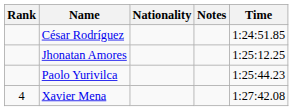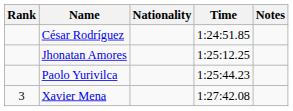columns swapped: Time <-> Notes
Xavier Mena | Rank: 4 -> 3
